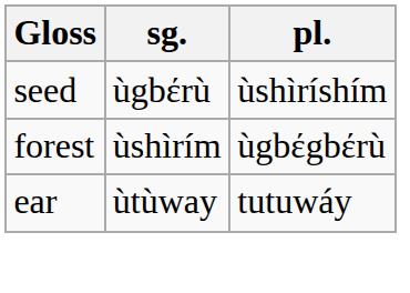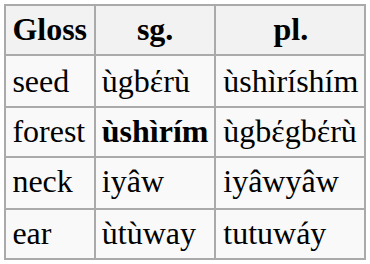forest | sg.: normal -> bold
+ row: neck | iyâw | iyâwyâw
